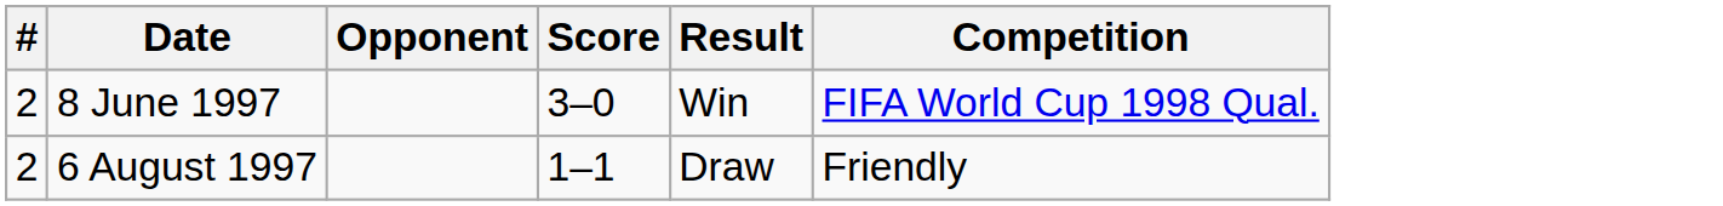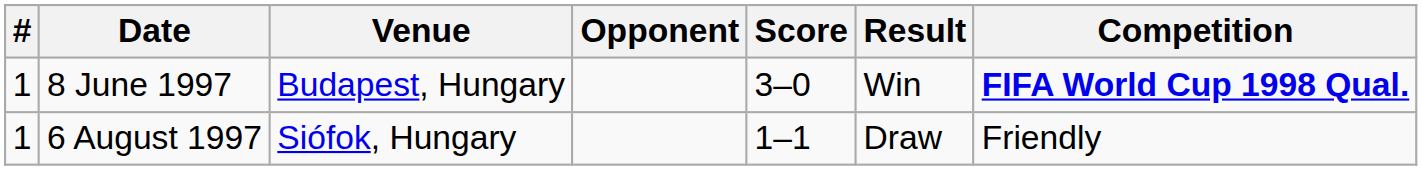+ column: Venue | Budapest, Hungary | Siófok, Hungary
8 June 1997 | #: 2 -> 1
8 June 1997 | Competition: normal -> bold
6 August 1997 | #: 2 -> 1
